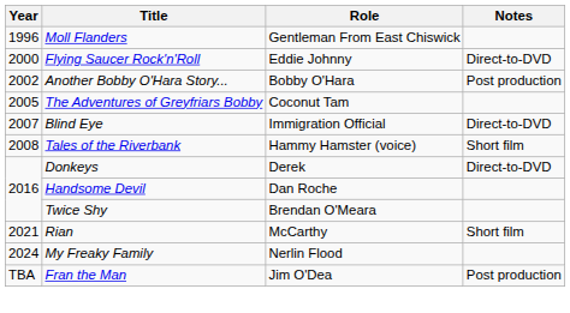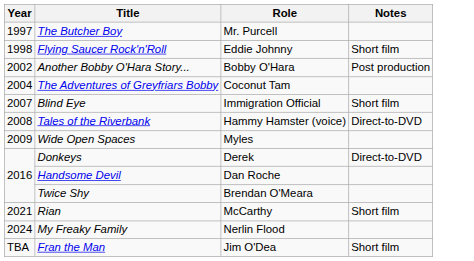- row: 1996 | Moll Flanders | Gentleman From East Chiswick
+ row: 1997 | The Butcher Boy | Mr. Purcell
Flying Saucer Rock'n'Roll | Year: 2000 -> 1998
Flying Saucer Rock'n'Roll | Notes: Direct-to-DVD -> Short film
The Adventures of Greyfriars Bobby | Year: 2005 -> 2004
Blind Eye | Notes: Direct-to-DVD -> Short film
Tales of the Riverbank | Notes: Short film -> Direct-to-DVD
+ row: 2009 | Wide Open Spaces | Myles
Fran the Man | Notes: Post production -> Short film
